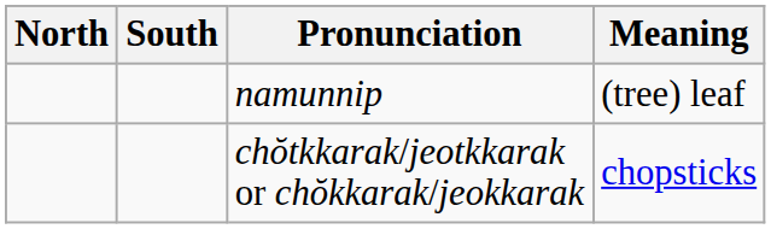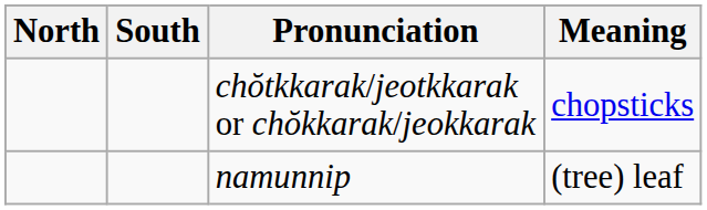rows swapped: chŏtkkarak/jeotkkarak or chŏkkarak/jeokkarak <-> namunnip
